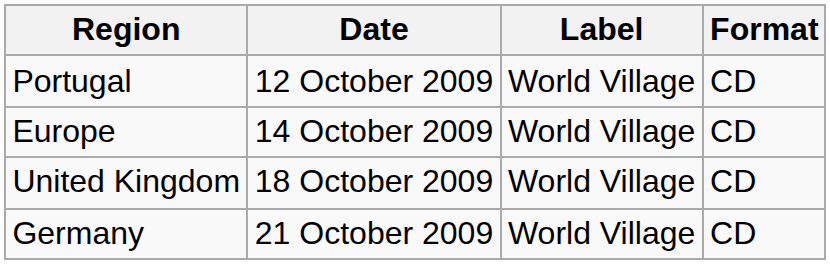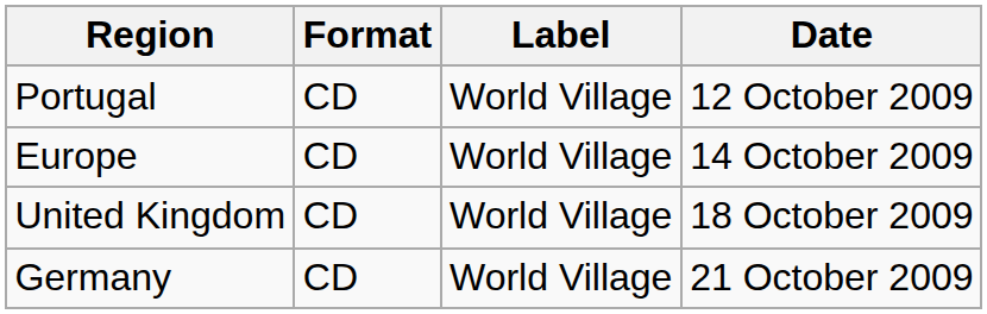columns swapped: Date <-> Format
